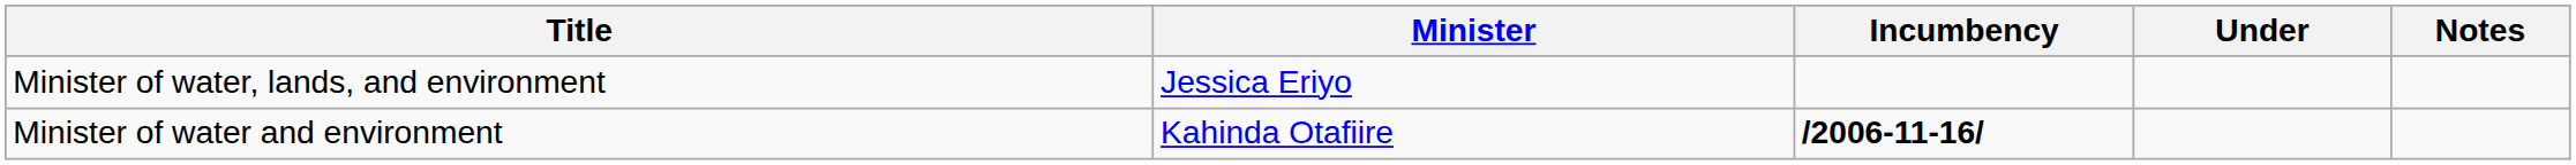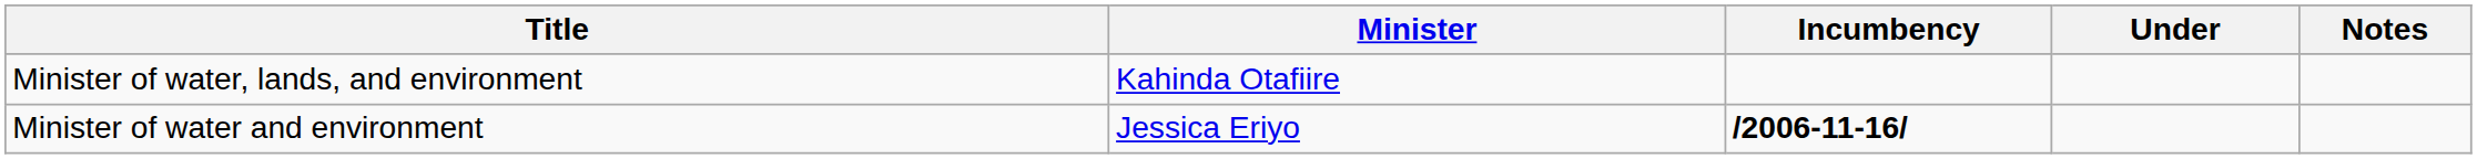Minister of water, lands, and environment | Minister: Jessica Eriyo -> Kahinda Otafiire
Minister of water and environment | Minister: Kahinda Otafiire -> Jessica Eriyo
